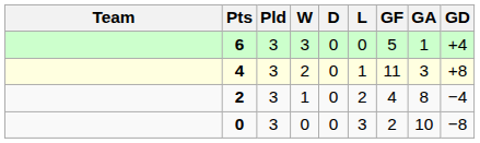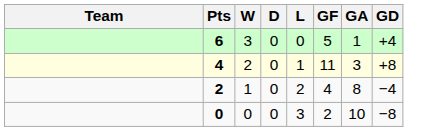- column: Pld | 3 | 3 | 3 | 3
